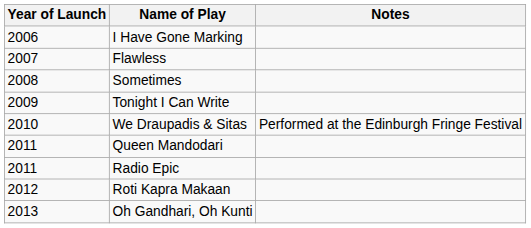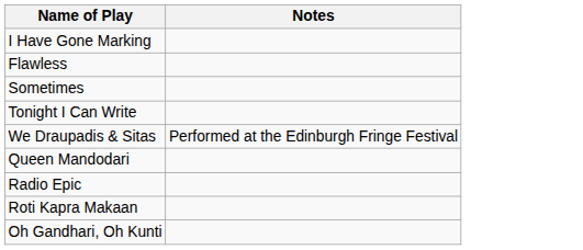- column: Year of Launch | 2006 | 2007 | 2008 | 2009 | 2010 | 2011 | 2011 | 2012 | 2013
